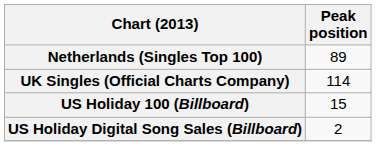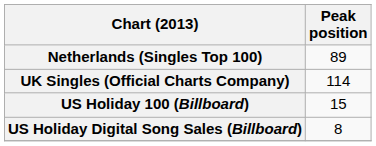US Holiday Digital Song Sales (Billboard) | Peak position: 2 -> 8
